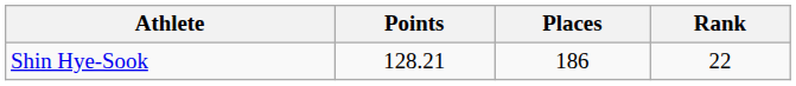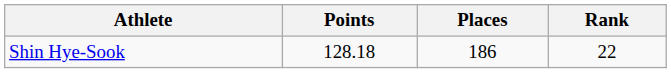Shin Hye-Sook | Points: 128.21 -> 128.18
